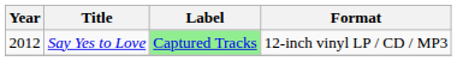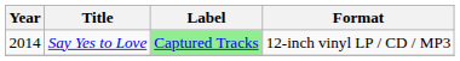Say Yes to Love | Year: 2012 -> 2014
